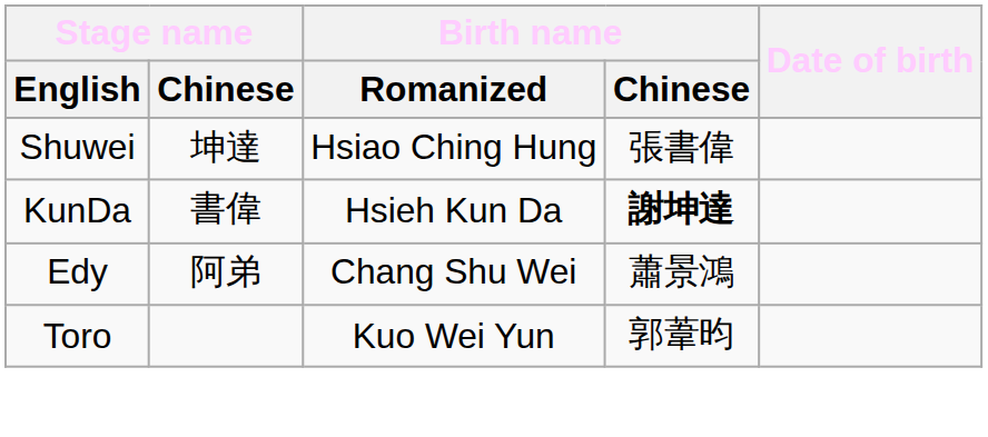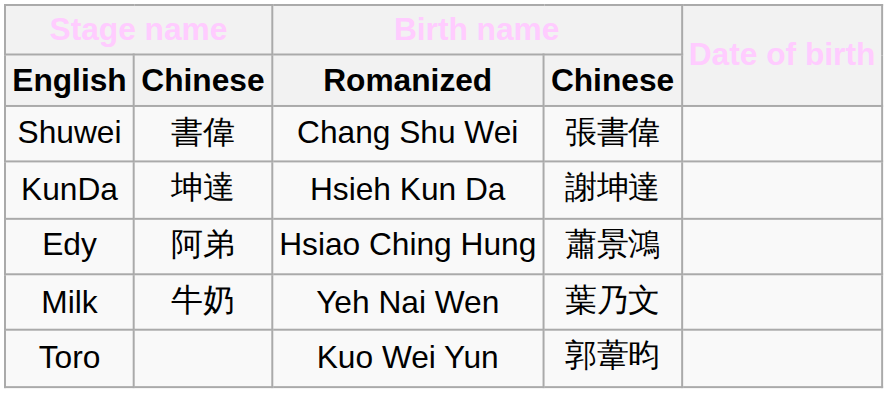Shuwei | Stage name / Chinese: 坤達 -> 書偉
Shuwei | Birth name / Romanized: Hsiao Ching Hung -> Chang Shu Wei
KunDa | Stage name / Chinese: 書偉 -> 坤達
KunDa | Birth name / Chinese: bold -> normal
Edy | Birth name / Romanized: Chang Shu Wei -> Hsiao Ching Hung
+ row: Milk | 牛奶 | Yeh Nai Wen | 葉乃文
